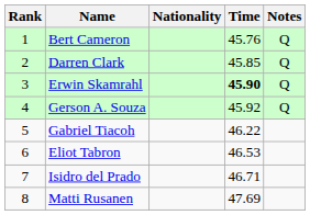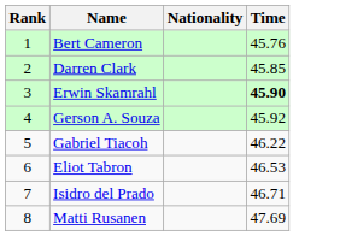- column: Notes | Q | Q | Q | Q
